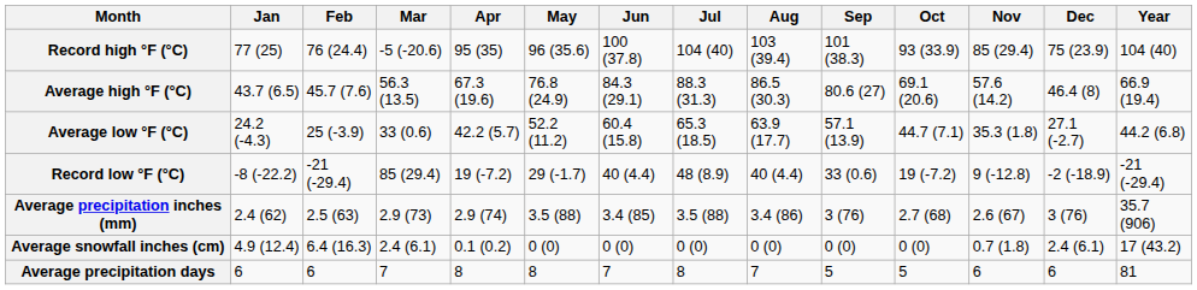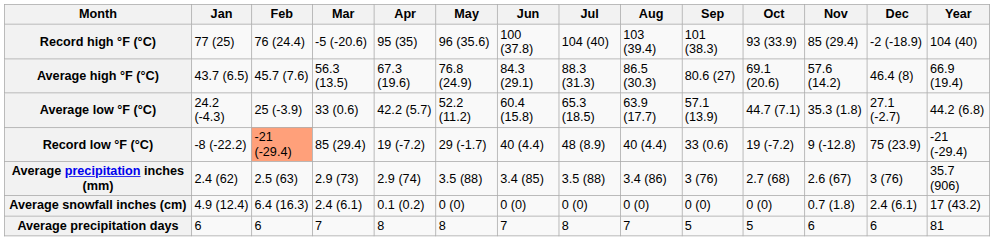Record high °F (°C) | Dec: 75 (23.9) -> -2 (-18.9)
Record low °F (°C) | Feb: no background -> lightsalmon background
Record low °F (°C) | Dec: -2 (-18.9) -> 75 (23.9)
